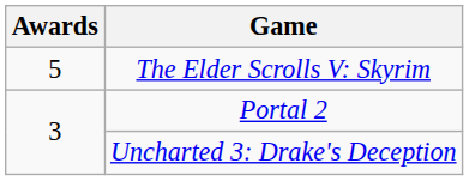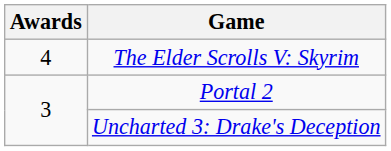The Elder Scrolls V: Skyrim | Awards: 5 -> 4
